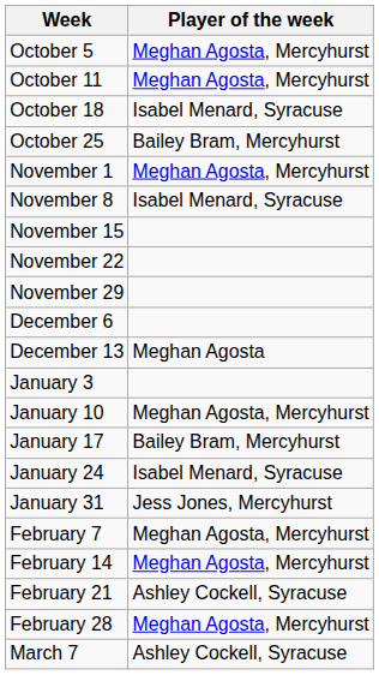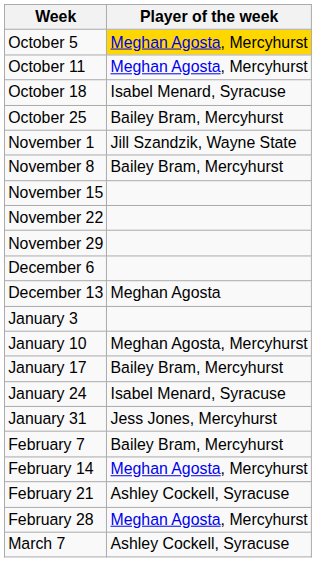October 5 | Player of the week: no background -> gold background
November 1 | Player of the week: Meghan Agosta, Mercyhurst -> Jill Szandzik, Wayne State
November 8 | Player of the week: Isabel Menard, Syracuse -> Bailey Bram, Mercyhurst
February 7 | Player of the week: Meghan Agosta, Mercyhurst -> Bailey Bram, Mercyhurst
